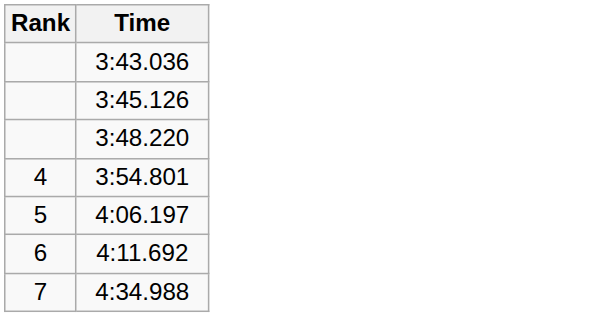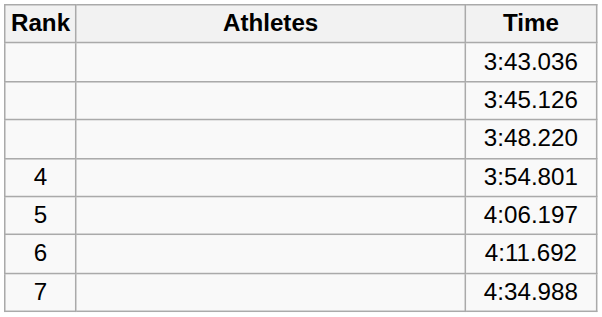+ column: Athletes
